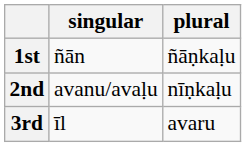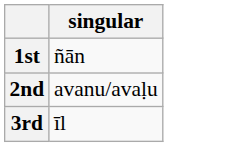- column: plural | ñāṇkaḷu | nīṇkaḷu | avaru
